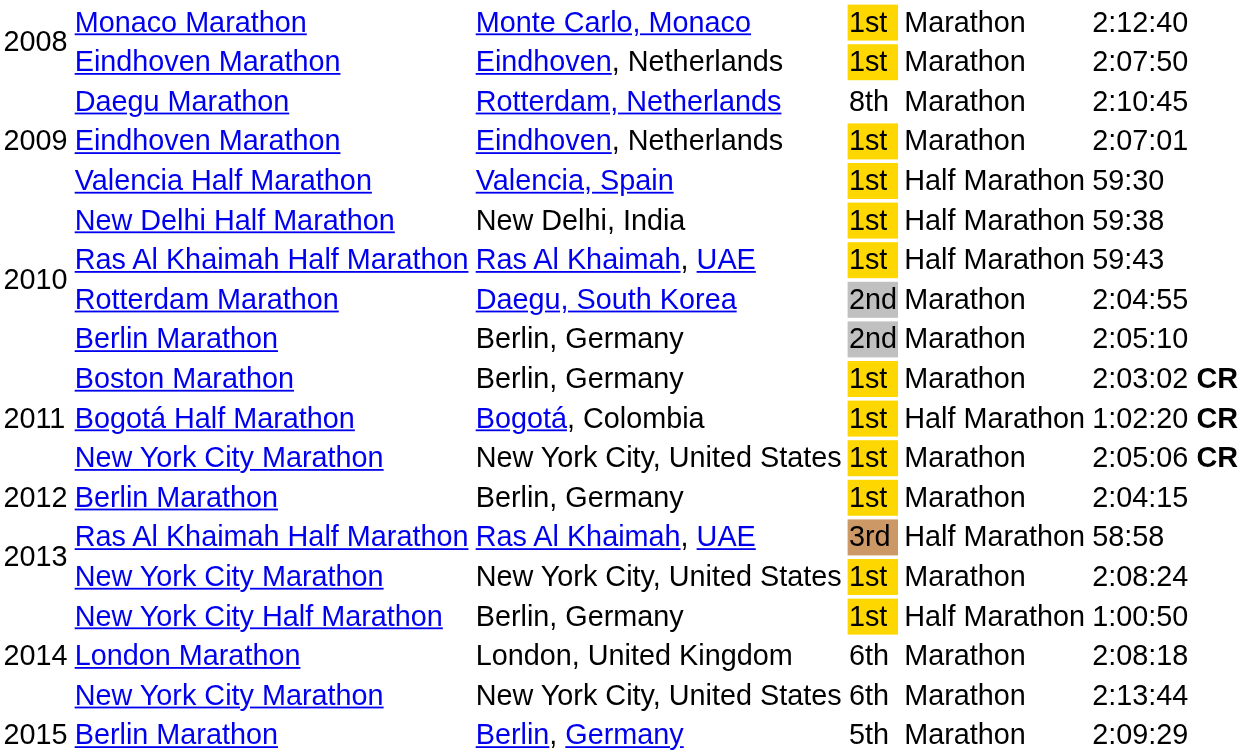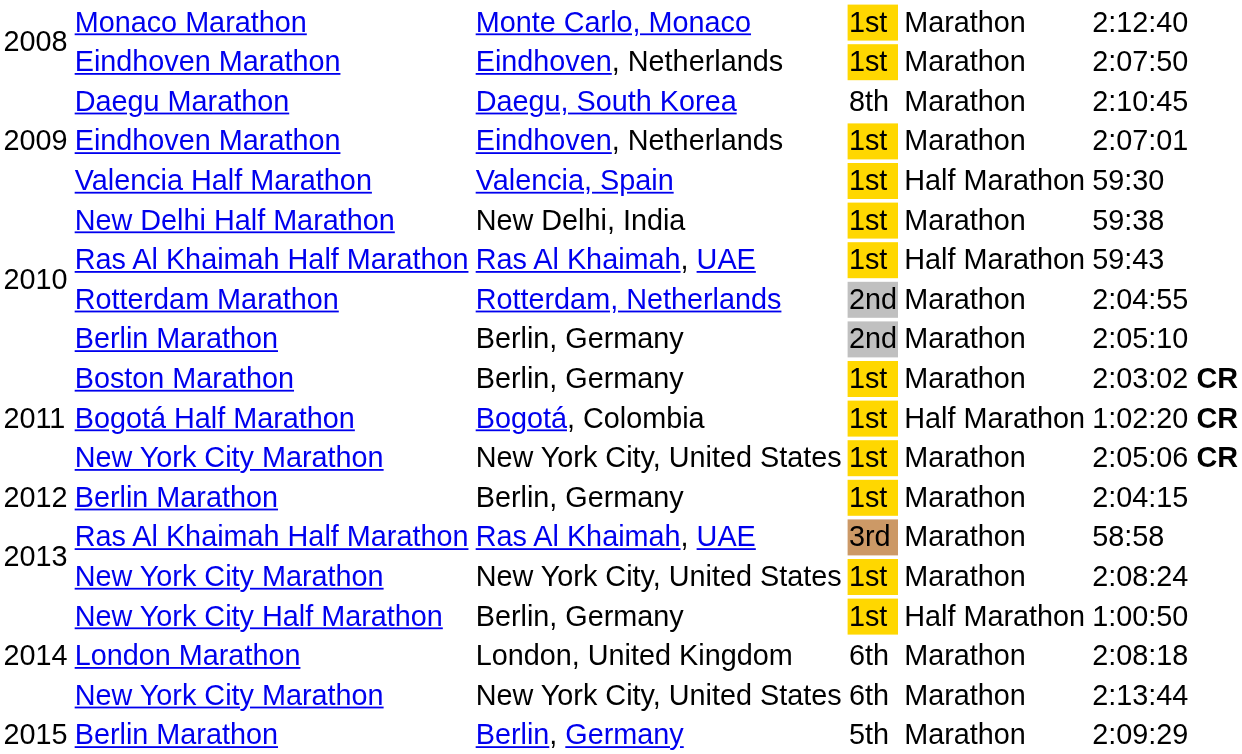Daegu Marathon | column 3: Rotterdam, Netherlands -> Daegu, South Korea
New Delhi Half Marathon | column 5: Half Marathon -> Marathon
Rotterdam Marathon | column 3: Daegu, South Korea -> Rotterdam, Netherlands
2013 / Ras Al Khaimah Half Marathon | column 5: Half Marathon -> Marathon
